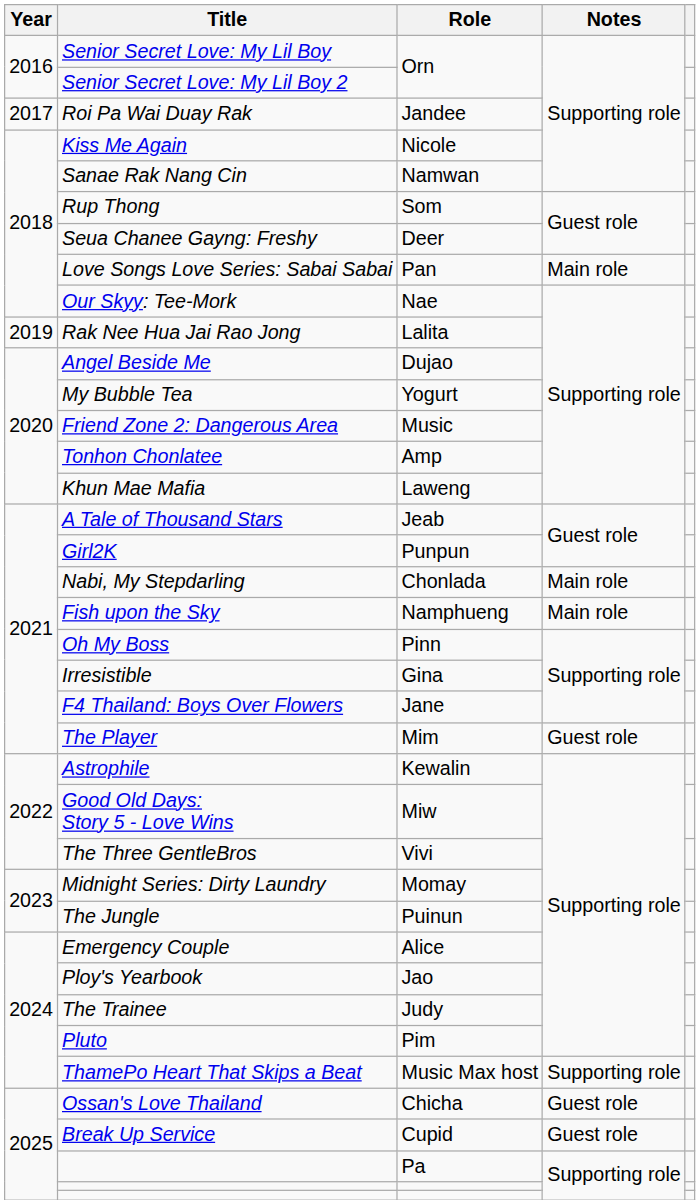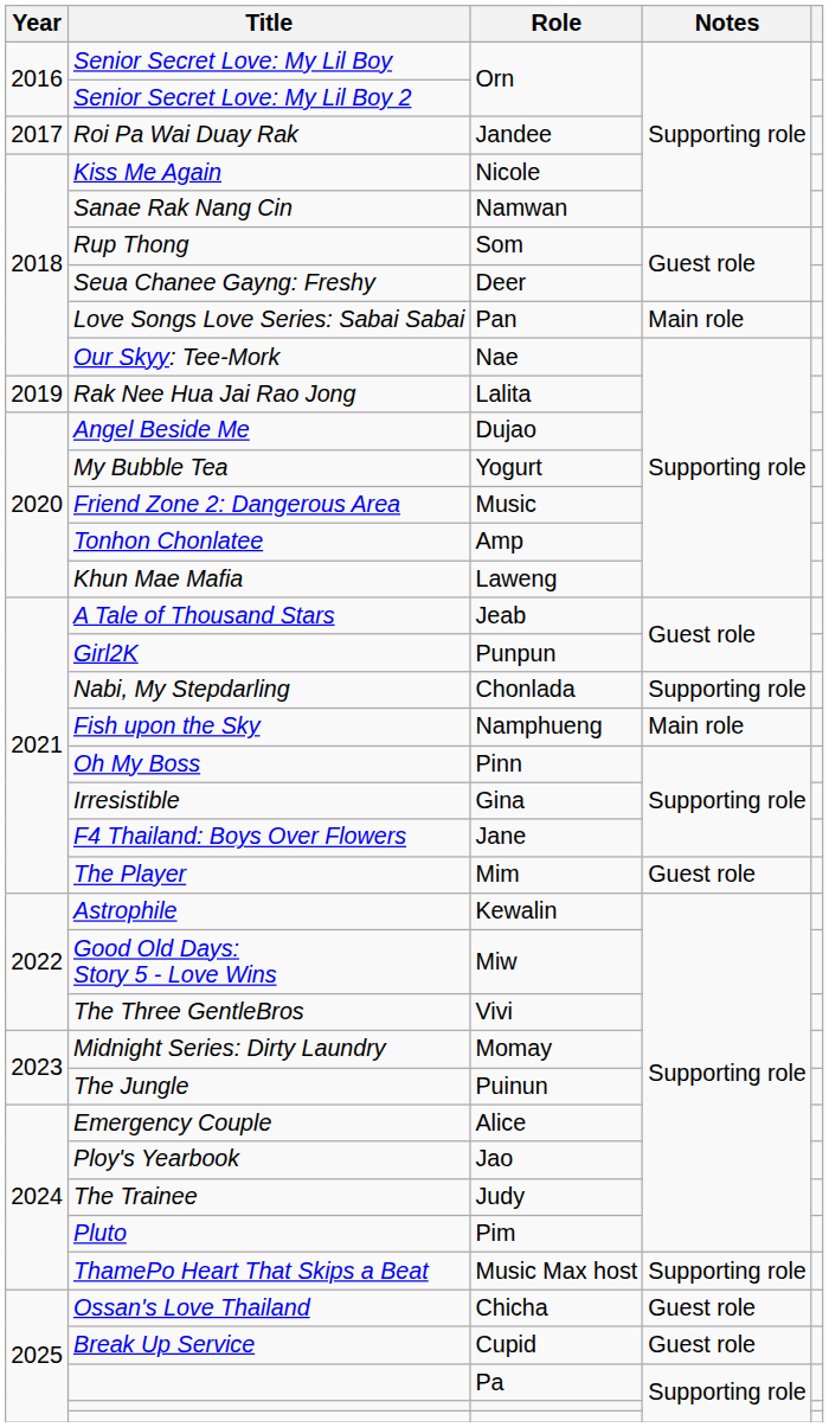Nabi, My Stepdarling | Notes: Main role -> Supporting role
